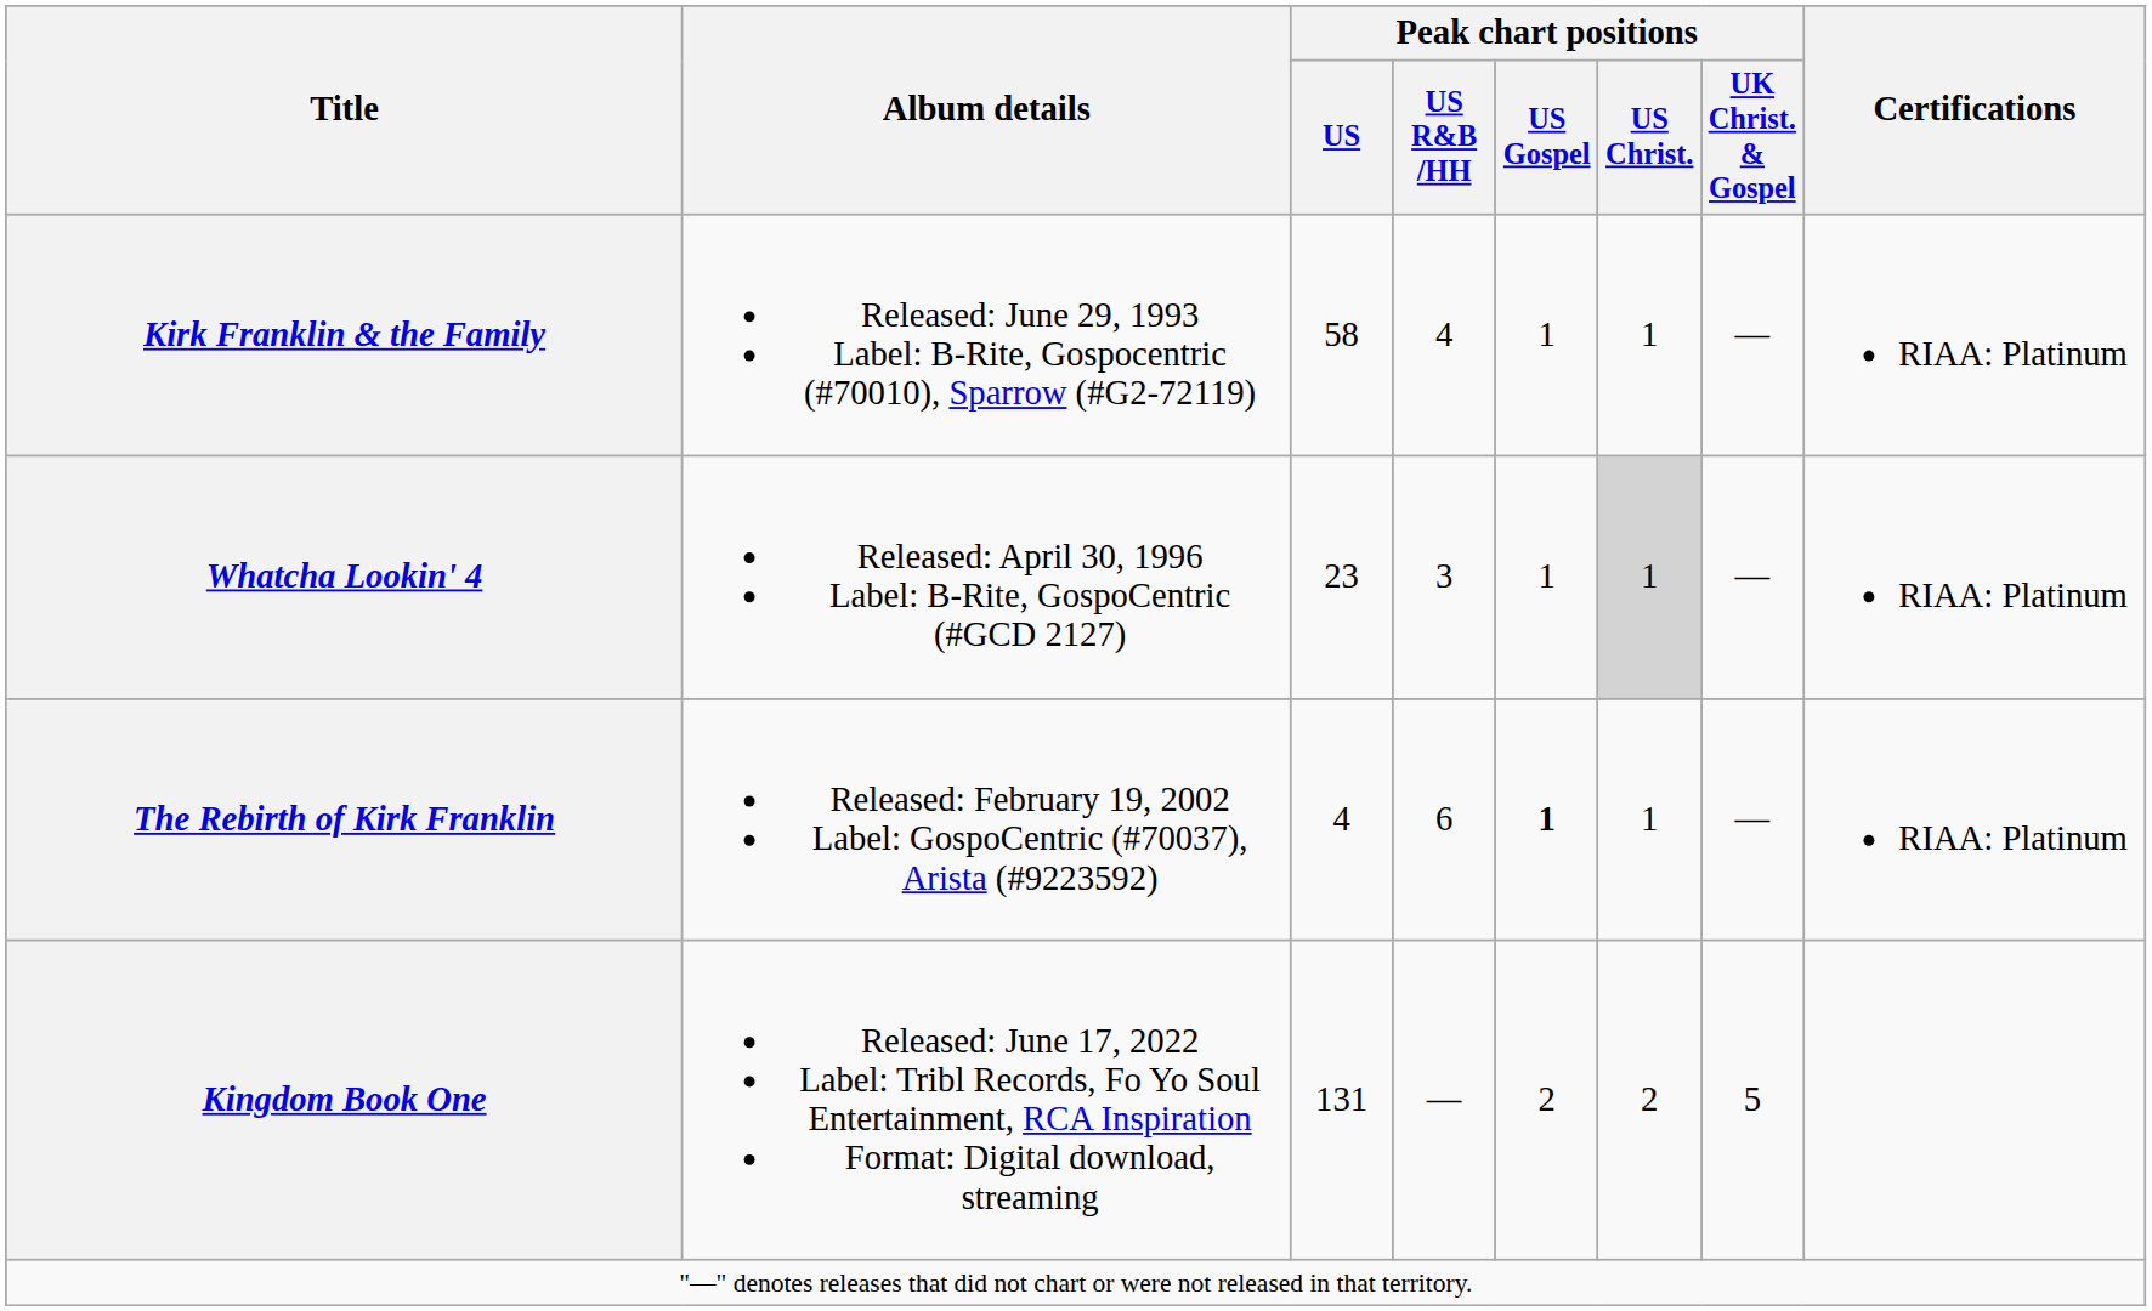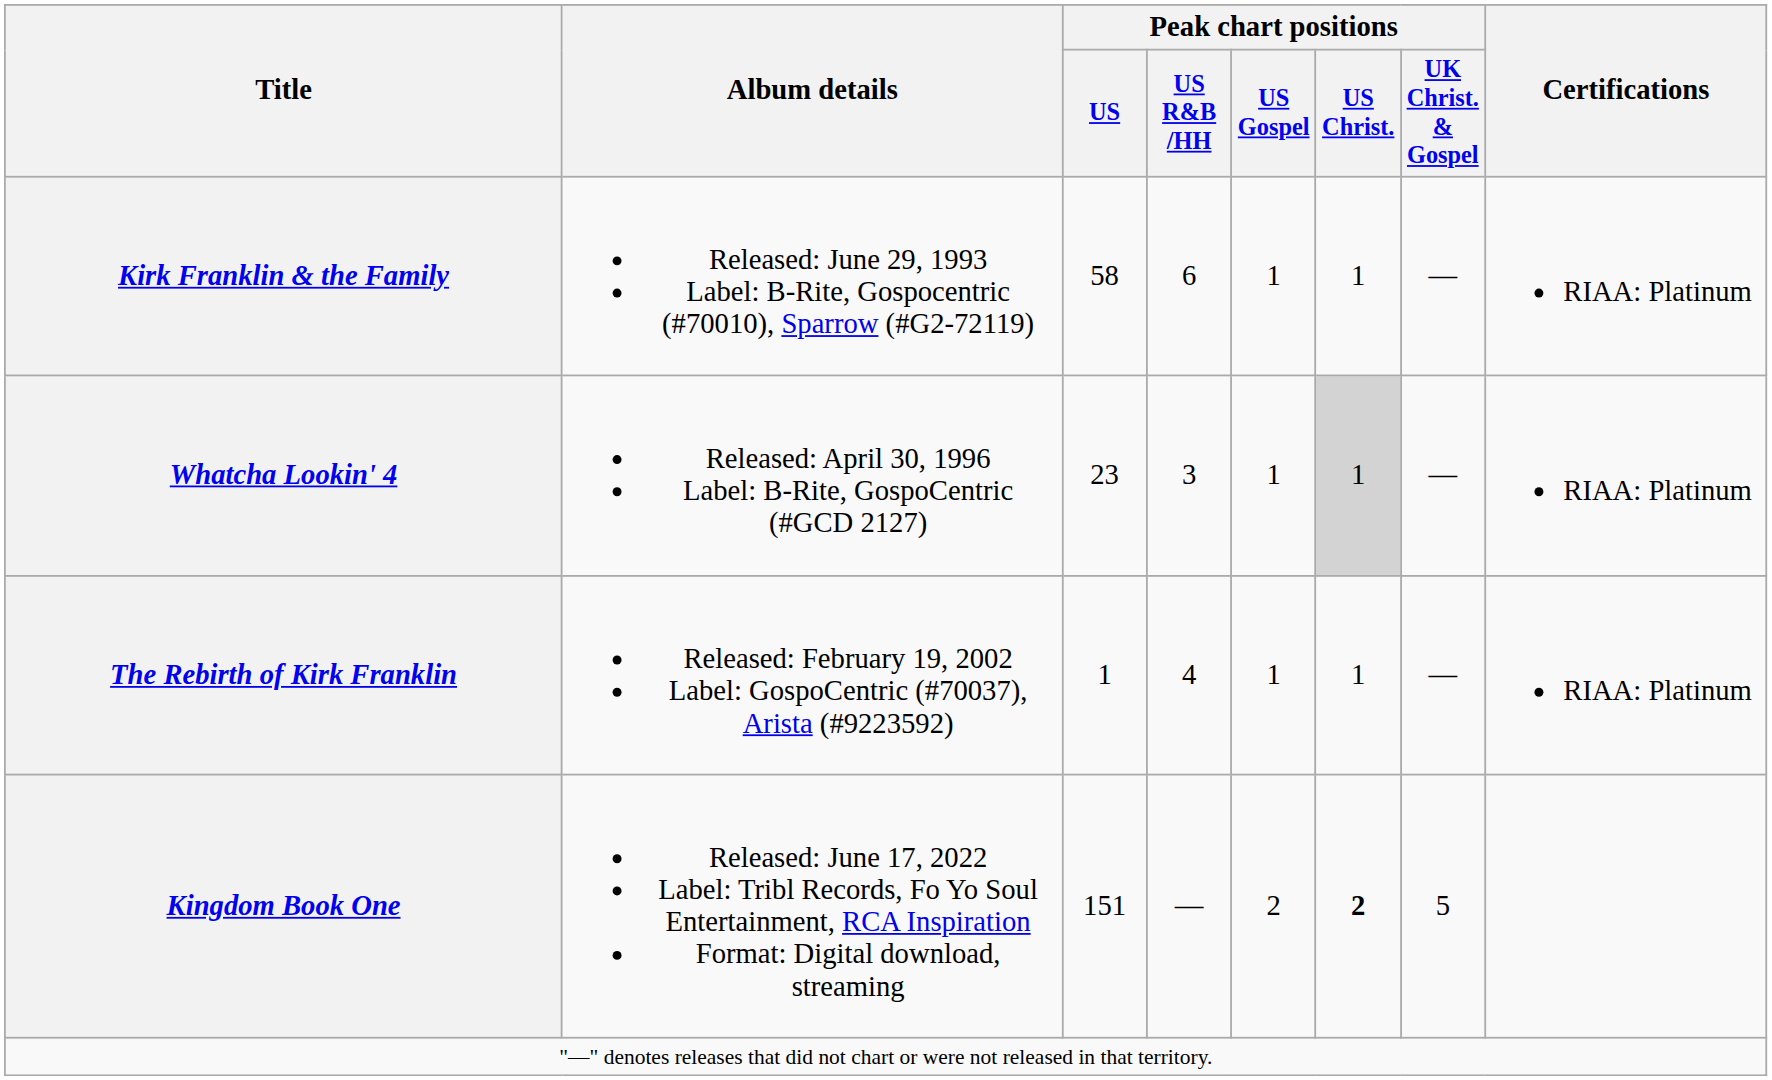Kirk Franklin & the Family | Peak chart positions / US R&B /HH: 4 -> 6
The Rebirth of Kirk Franklin | Peak chart positions / US: 4 -> 1
The Rebirth of Kirk Franklin | Peak chart positions / US R&B /HH: 6 -> 4
The Rebirth of Kirk Franklin | Peak chart positions / US Gospel: bold -> normal
Kingdom Book One | Peak chart positions / US: 131 -> 151
Kingdom Book One | Peak chart positions / US Christ.: normal -> bold
